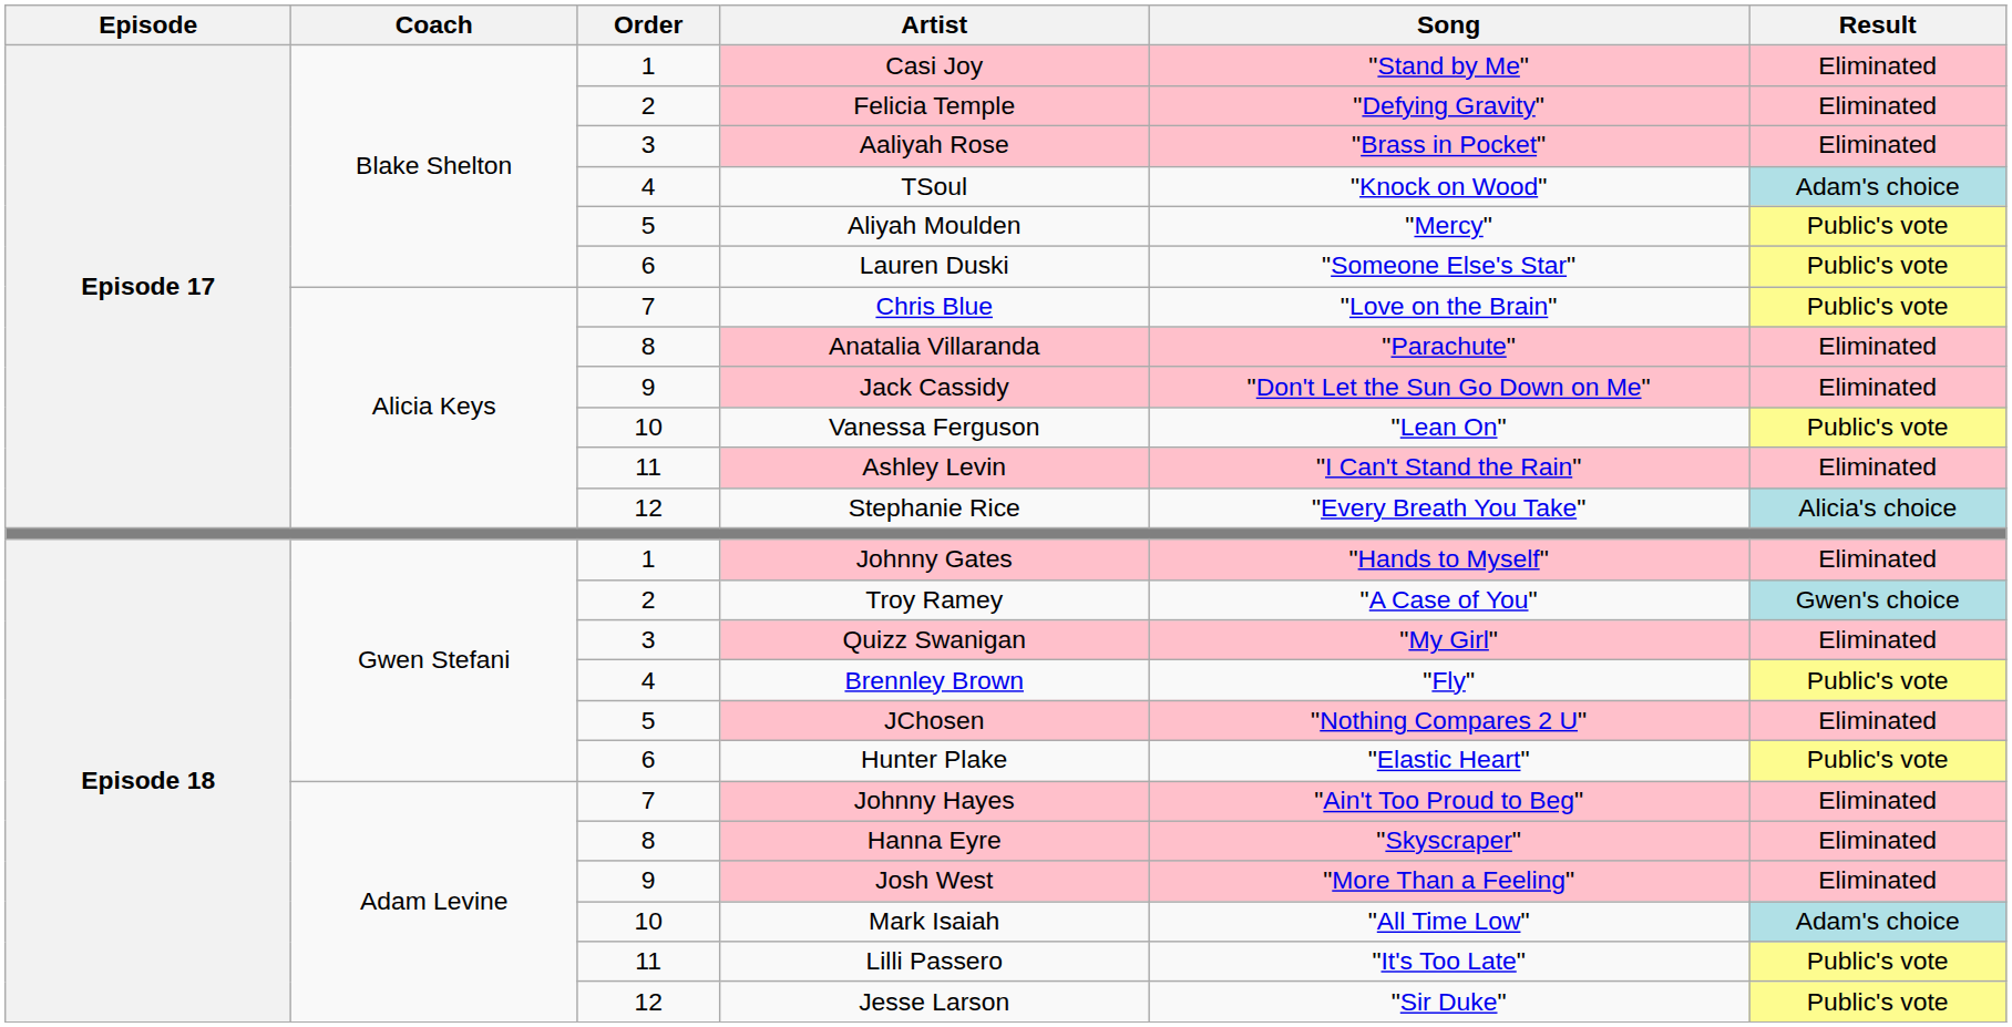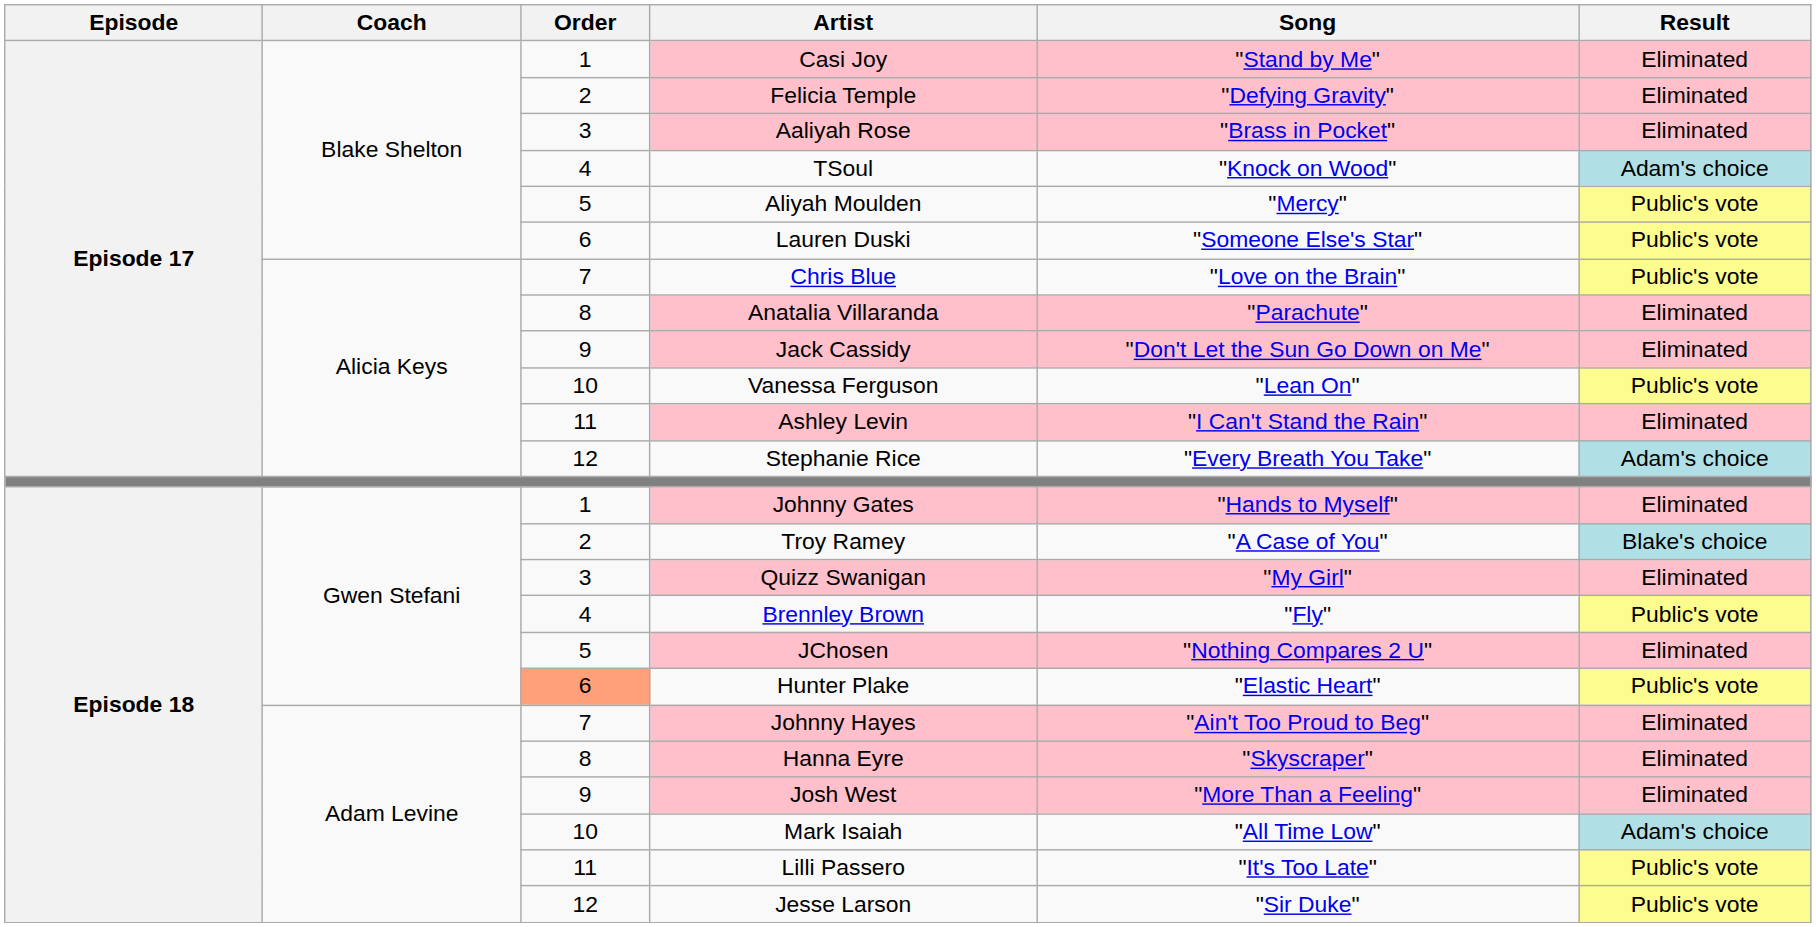Stephanie Rice | Result: Alicia's choice -> Adam's choice
Troy Ramey | Result: Gwen's choice -> Blake's choice
Hunter Plake | Order: no background -> lightsalmon background
